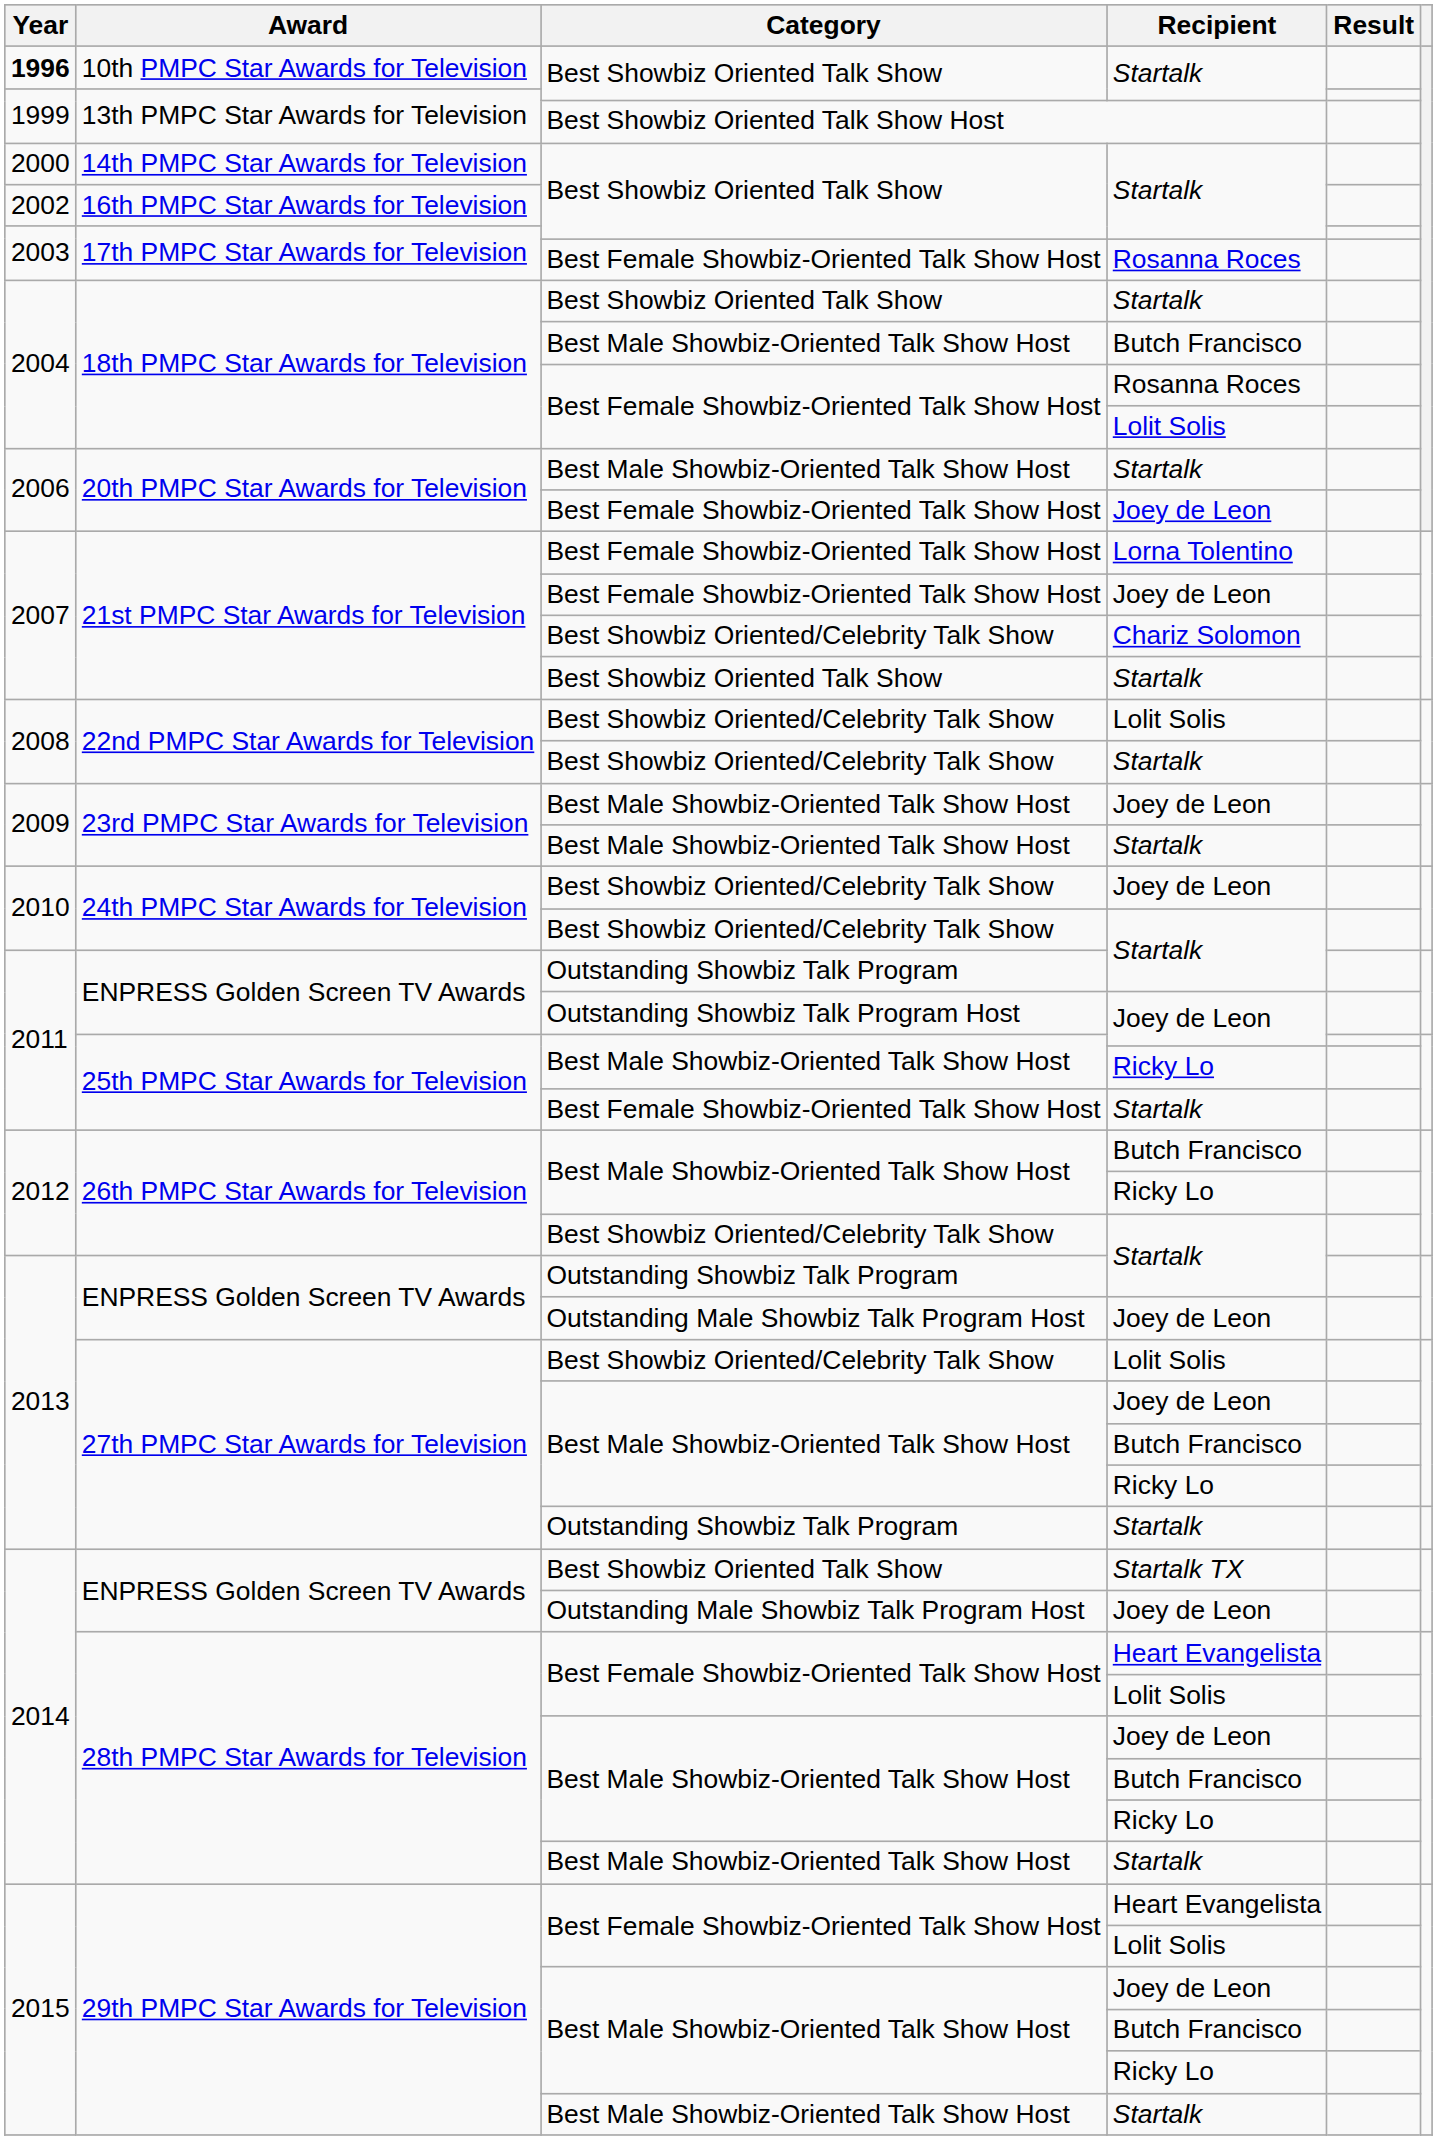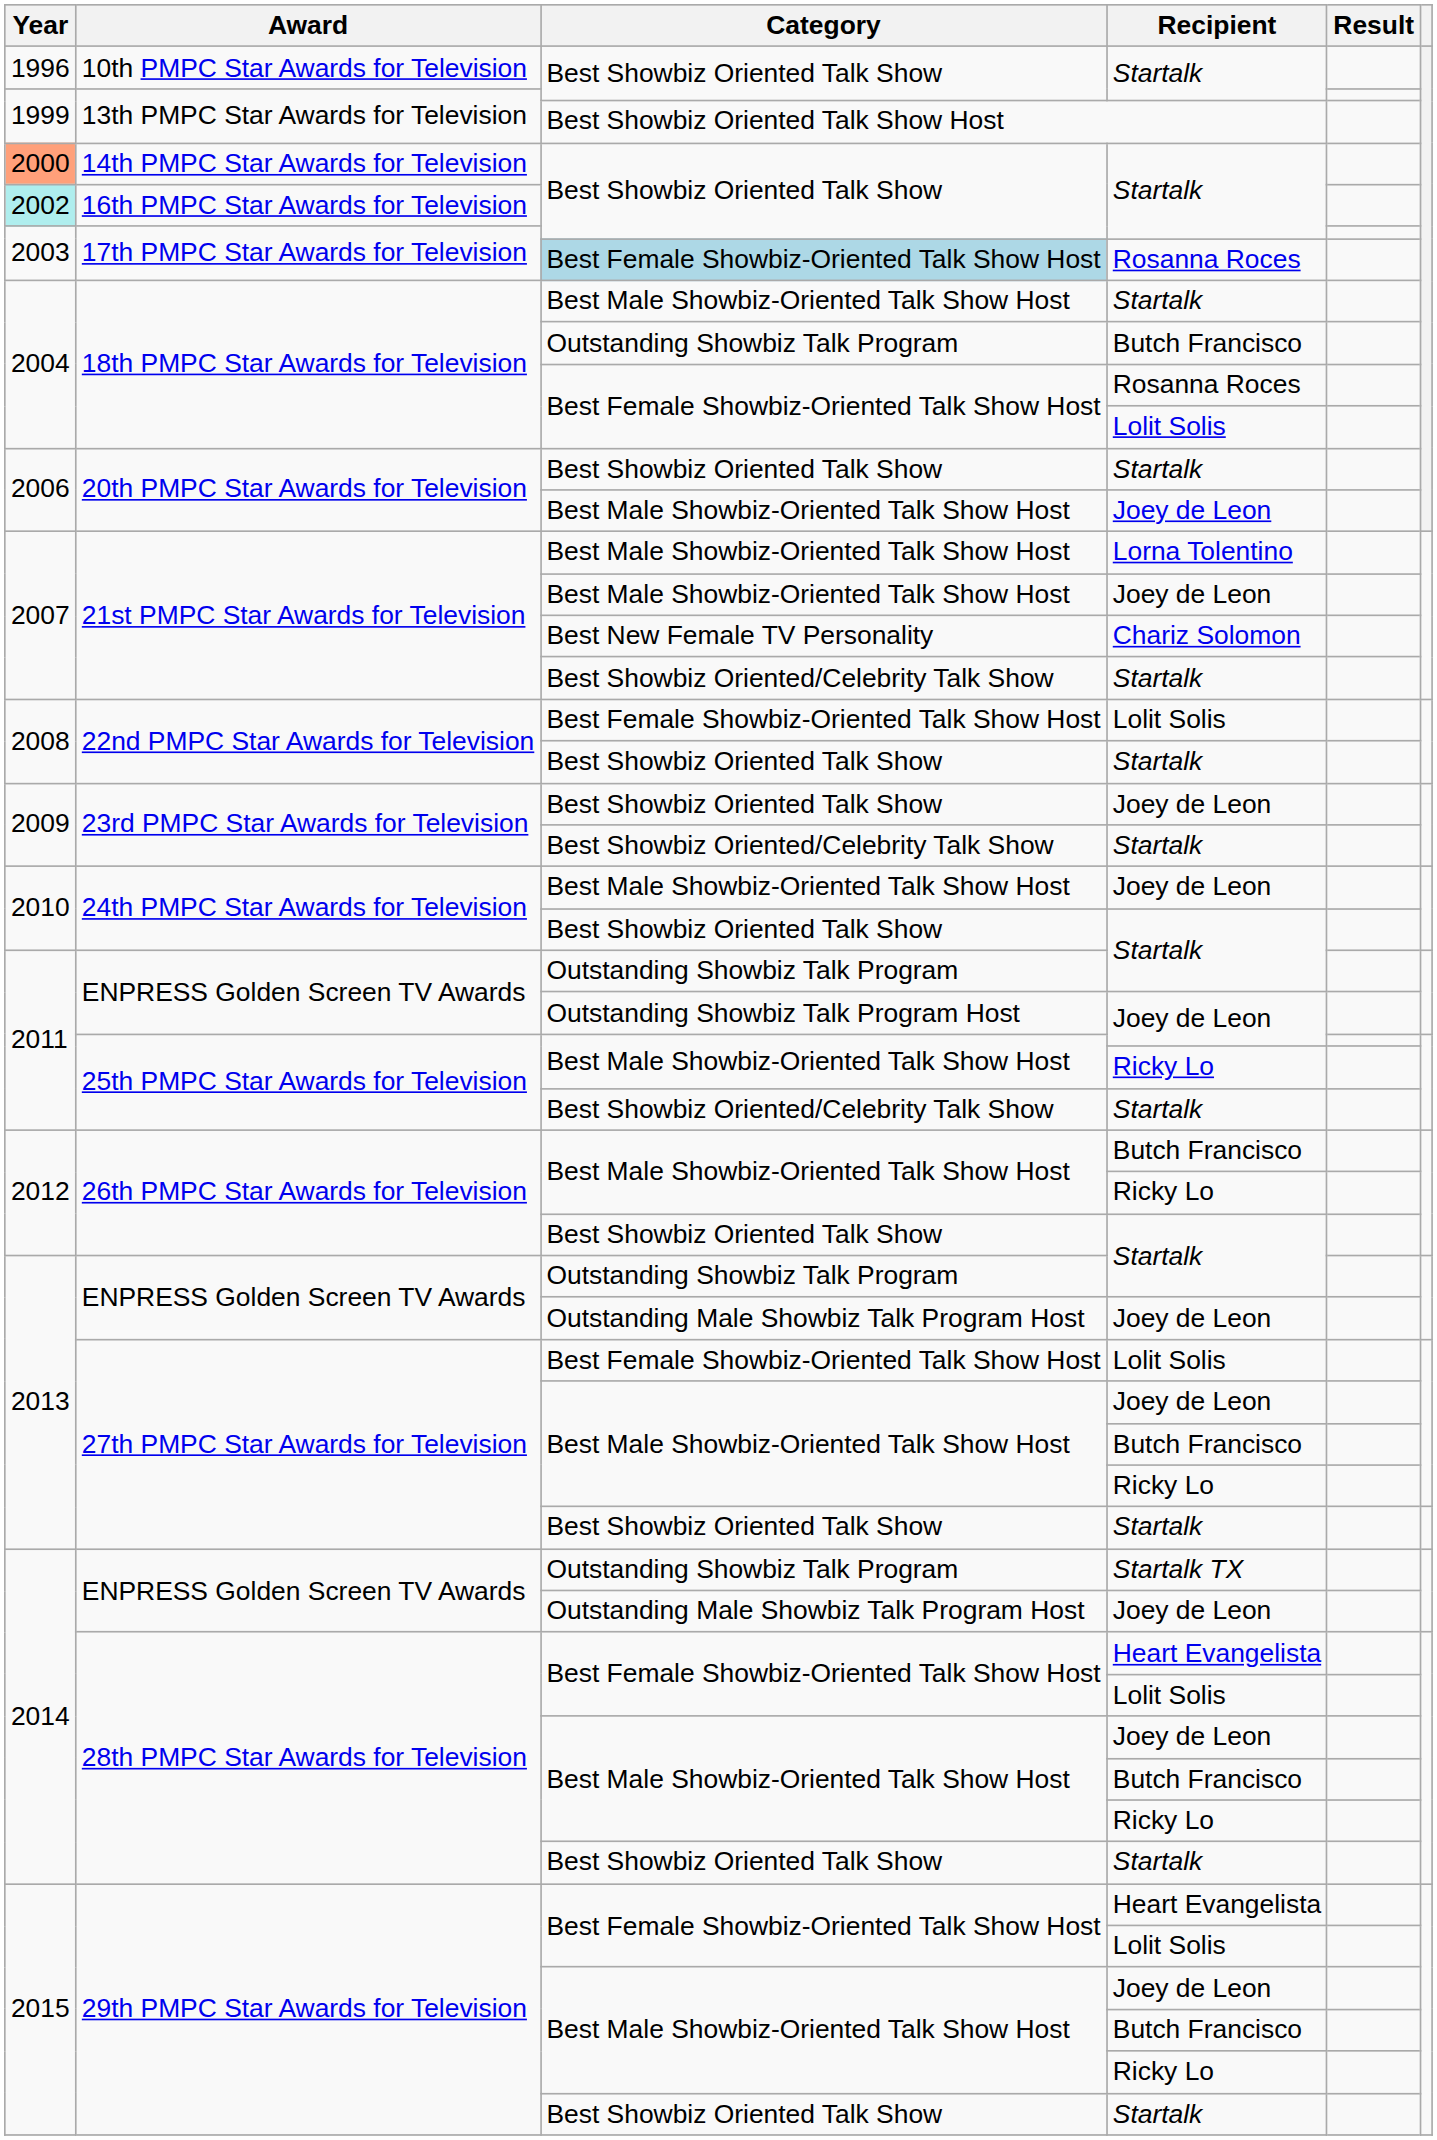10th PMPC Star Awards for Television | Year: bold -> normal
14th PMPC Star Awards for Television | Year: no background -> lightsalmon background
16th PMPC Star Awards for Television | Year: no background -> paleturquoise background
17th PMPC Star Awards for Television / Rosanna Roces | Category: no background -> lightblue background
18th PMPC Star Awards for Television / Startalk | Category: Best Showbiz Oriented Talk Show -> Best Male Showbiz-Oriented Talk Show Host
18th PMPC Star Awards for Television / Butch Francisco | Category: Best Male Showbiz-Oriented Talk Show Host -> Outstanding Showbiz Talk Program
20th PMPC Star Awards for Television / Startalk | Category: Best Male Showbiz-Oriented Talk Show Host -> Best Showbiz Oriented Talk Show
20th PMPC Star Awards for Television / Joey de Leon | Category: Best Female Showbiz-Oriented Talk Show Host -> Best Male Showbiz-Oriented Talk Show Host
21st PMPC Star Awards for Television / Lorna Tolentino | Category: Best Female Showbiz-Oriented Talk Show Host -> Best Male Showbiz-Oriented Talk Show Host
21st PMPC Star Awards for Television / Joey de Leon | Category: Best Female Showbiz-Oriented Talk Show Host -> Best Male Showbiz-Oriented Talk Show Host
21st PMPC Star Awards for Television / Chariz Solomon | Category: Best Showbiz Oriented/Celebrity Talk Show -> Best New Female TV Personality
21st PMPC Star Awards for Television / Startalk | Category: Best Showbiz Oriented Talk Show -> Best Showbiz Oriented/Celebrity Talk Show
22nd PMPC Star Awards for Television / Lolit Solis | Category: Best Showbiz Oriented/Celebrity Talk Show -> Best Female Showbiz-Oriented Talk Show Host
22nd PMPC Star Awards for Television / Startalk | Category: Best Showbiz Oriented/Celebrity Talk Show -> Best Showbiz Oriented Talk Show
23rd PMPC Star Awards for Television / Joey de Leon | Category: Best Male Showbiz-Oriented Talk Show Host -> Best Showbiz Oriented Talk Show
23rd PMPC Star Awards for Television / Startalk | Category: Best Male Showbiz-Oriented Talk Show Host -> Best Showbiz Oriented/Celebrity Talk Show
24th PMPC Star Awards for Television / Joey de Leon | Category: Best Showbiz Oriented/Celebrity Talk Show -> Best Male Showbiz-Oriented Talk Show Host
24th PMPC Star Awards for Television / Startalk | Category: Best Showbiz Oriented/Celebrity Talk Show -> Best Showbiz Oriented Talk Show
25th PMPC Star Awards for Television / Startalk | Category: Best Female Showbiz-Oriented Talk Show Host -> Best Showbiz Oriented/Celebrity Talk Show
26th PMPC Star Awards for Television / Startalk | Category: Best Showbiz Oriented/Celebrity Talk Show -> Best Showbiz Oriented Talk Show
27th PMPC Star Awards for Television / Lolit Solis | Category: Best Showbiz Oriented/Celebrity Talk Show -> Best Female Showbiz-Oriented Talk Show Host
27th PMPC Star Awards for Television / Startalk | Category: Outstanding Showbiz Talk Program -> Best Showbiz Oriented Talk Show
ENPRESS Golden Screen TV Awards / Startalk TX | Category: Best Showbiz Oriented Talk Show -> Outstanding Showbiz Talk Program
28th PMPC Star Awards for Television / Startalk | Category: Best Male Showbiz-Oriented Talk Show Host -> Best Showbiz Oriented Talk Show
29th PMPC Star Awards for Television / Startalk | Category: Best Male Showbiz-Oriented Talk Show Host -> Best Showbiz Oriented Talk Show
